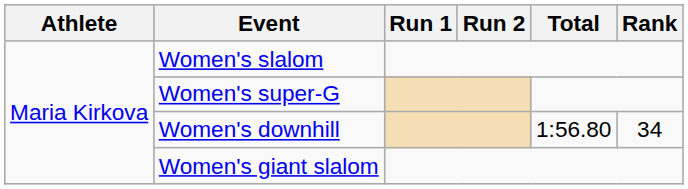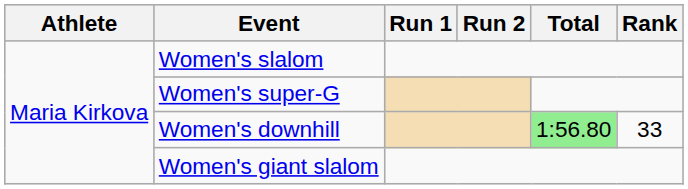Women's downhill | Total: no background -> lightgreen background
Women's downhill | Rank: 34 -> 33
